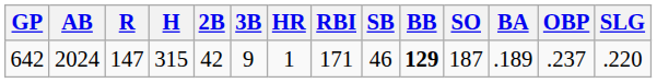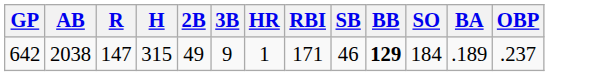- column: SLG | .220
642 | AB: 2024 -> 2038
642 | 2B: 42 -> 49
642 | SO: 187 -> 184
